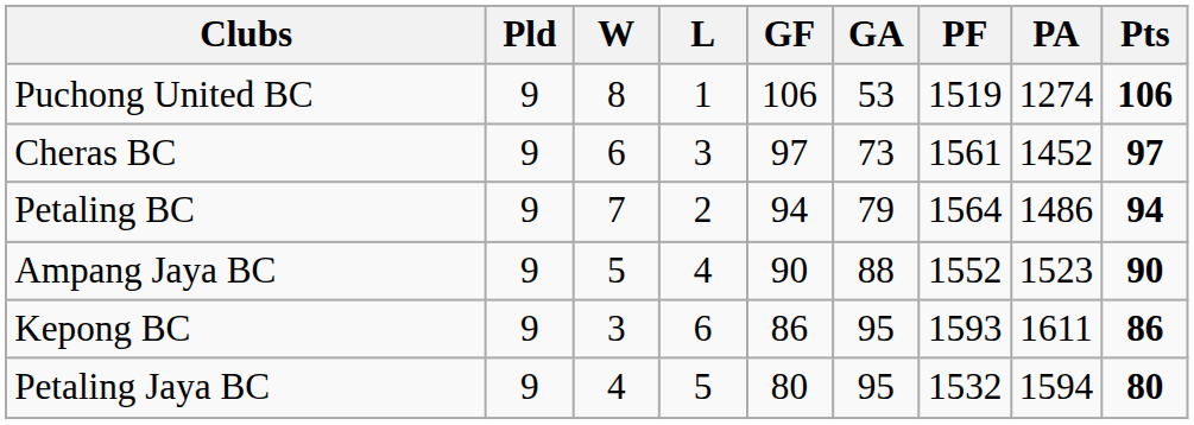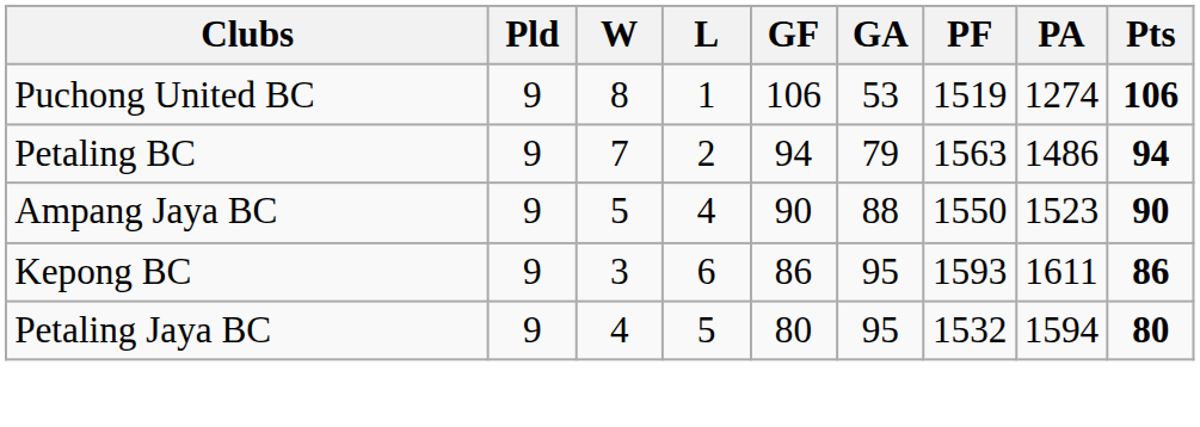- row: Cheras BC | 9 | 6 | 3 | 97 | 73 | 1561 | 1452 | 97
Petaling BC | PF: 1564 -> 1563
Ampang Jaya BC | PF: 1552 -> 1550
